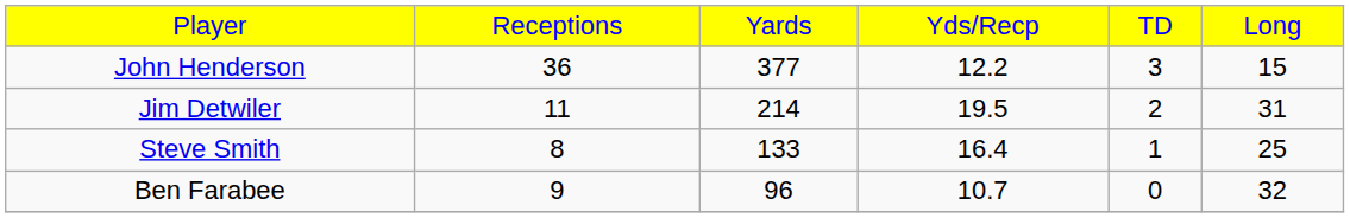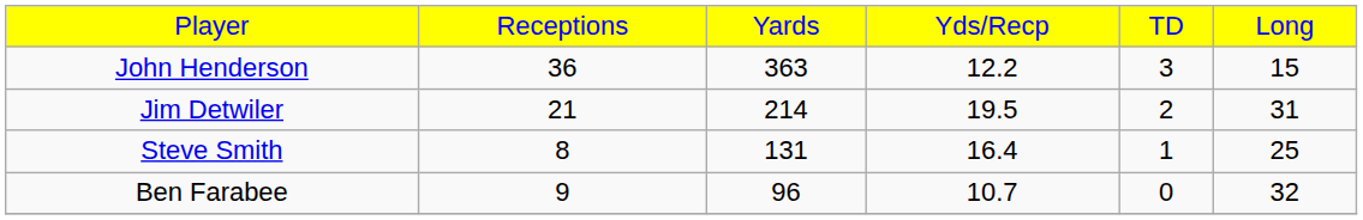John Henderson | column 3: 377 -> 363
Jim Detwiler | column 2: 11 -> 21
Steve Smith | column 3: 133 -> 131
